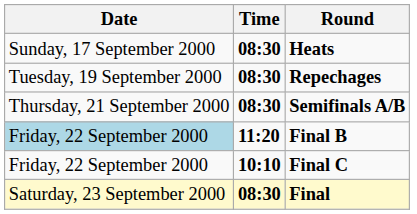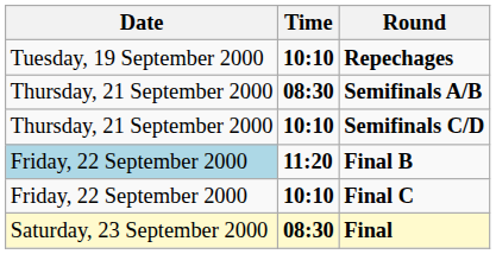- row: Sunday, 17 September 2000 | 08:30 | Heats
Repechages | Time: 08:30 -> 10:10
+ row: Thursday, 21 September 2000 | 10:10 | Semifinals C/D
